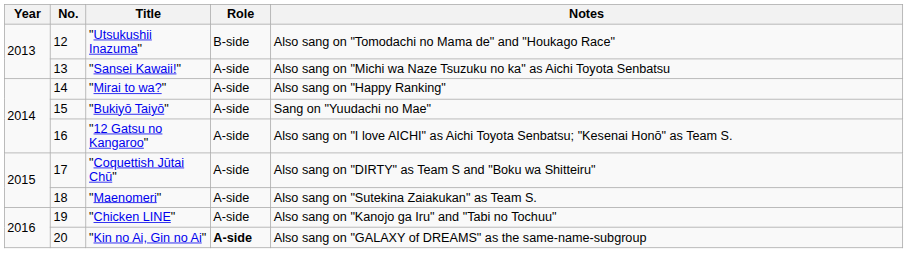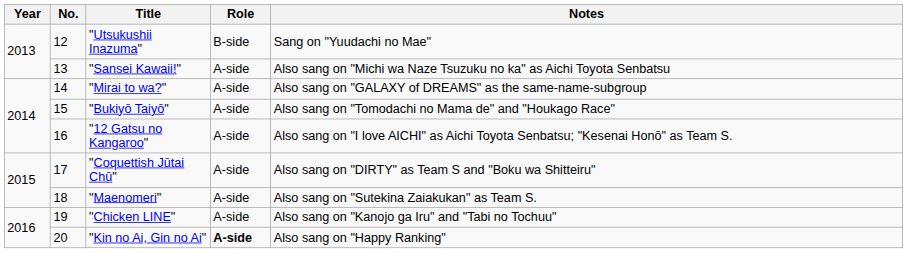"Utsukushii Inazuma" | Notes: Also sang on "Tomodachi no Mama de" and "Houkago Race" -> Sang on "Yuudachi no Mae"
"Mirai to wa?" | Notes: Also sang on "Happy Ranking" -> Also sang on "GALAXY of DREAMS" as the same-name-subgroup
"Bukiyō Taiyō" | Notes: Sang on "Yuudachi no Mae" -> Also sang on "Tomodachi no Mama de" and "Houkago Race"
"Kin no Ai, Gin no Ai" | Notes: Also sang on "GALAXY of DREAMS" as the same-name-subgroup -> Also sang on "Happy Ranking"
